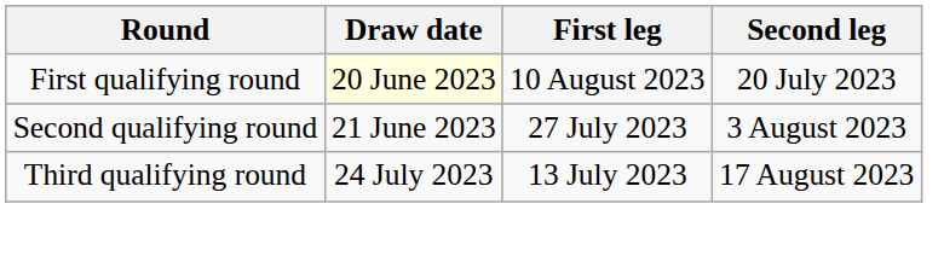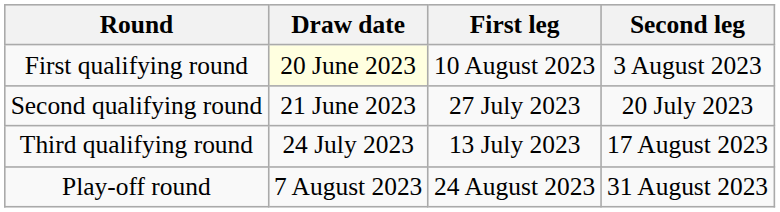First qualifying round | Second leg: 20 July 2023 -> 3 August 2023
Second qualifying round | Second leg: 3 August 2023 -> 20 July 2023
+ row: Play-off round | 7 August 2023 | 24 August 2023 | 31 August 2023
